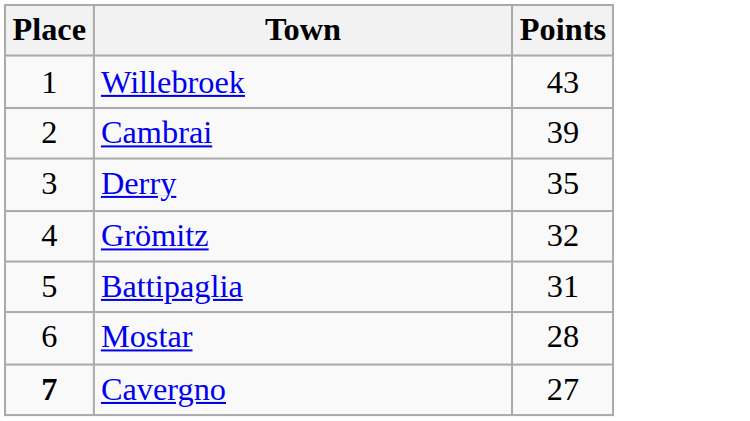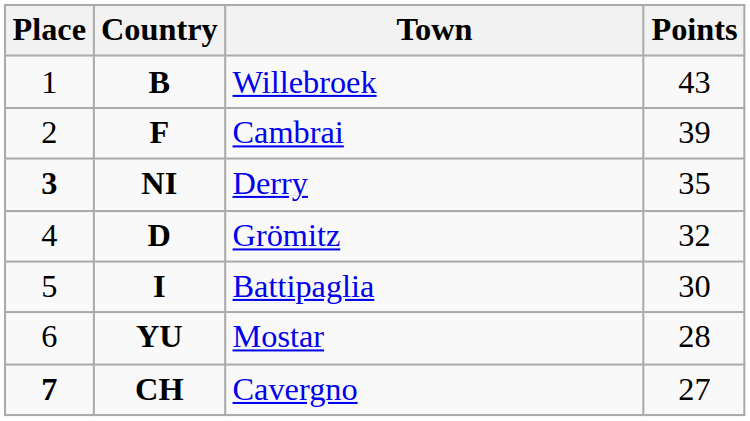+ column: Country | B | F | NI | D | I | YU | CH
Derry | Place: normal -> bold
Battipaglia | Points: 31 -> 30
